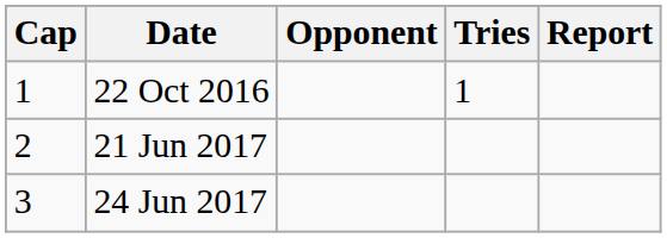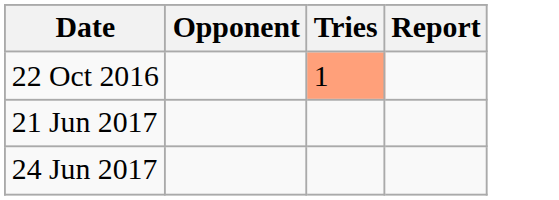- column: Cap | 1 | 2 | 3
22 Oct 2016 | Tries: no background -> lightsalmon background
